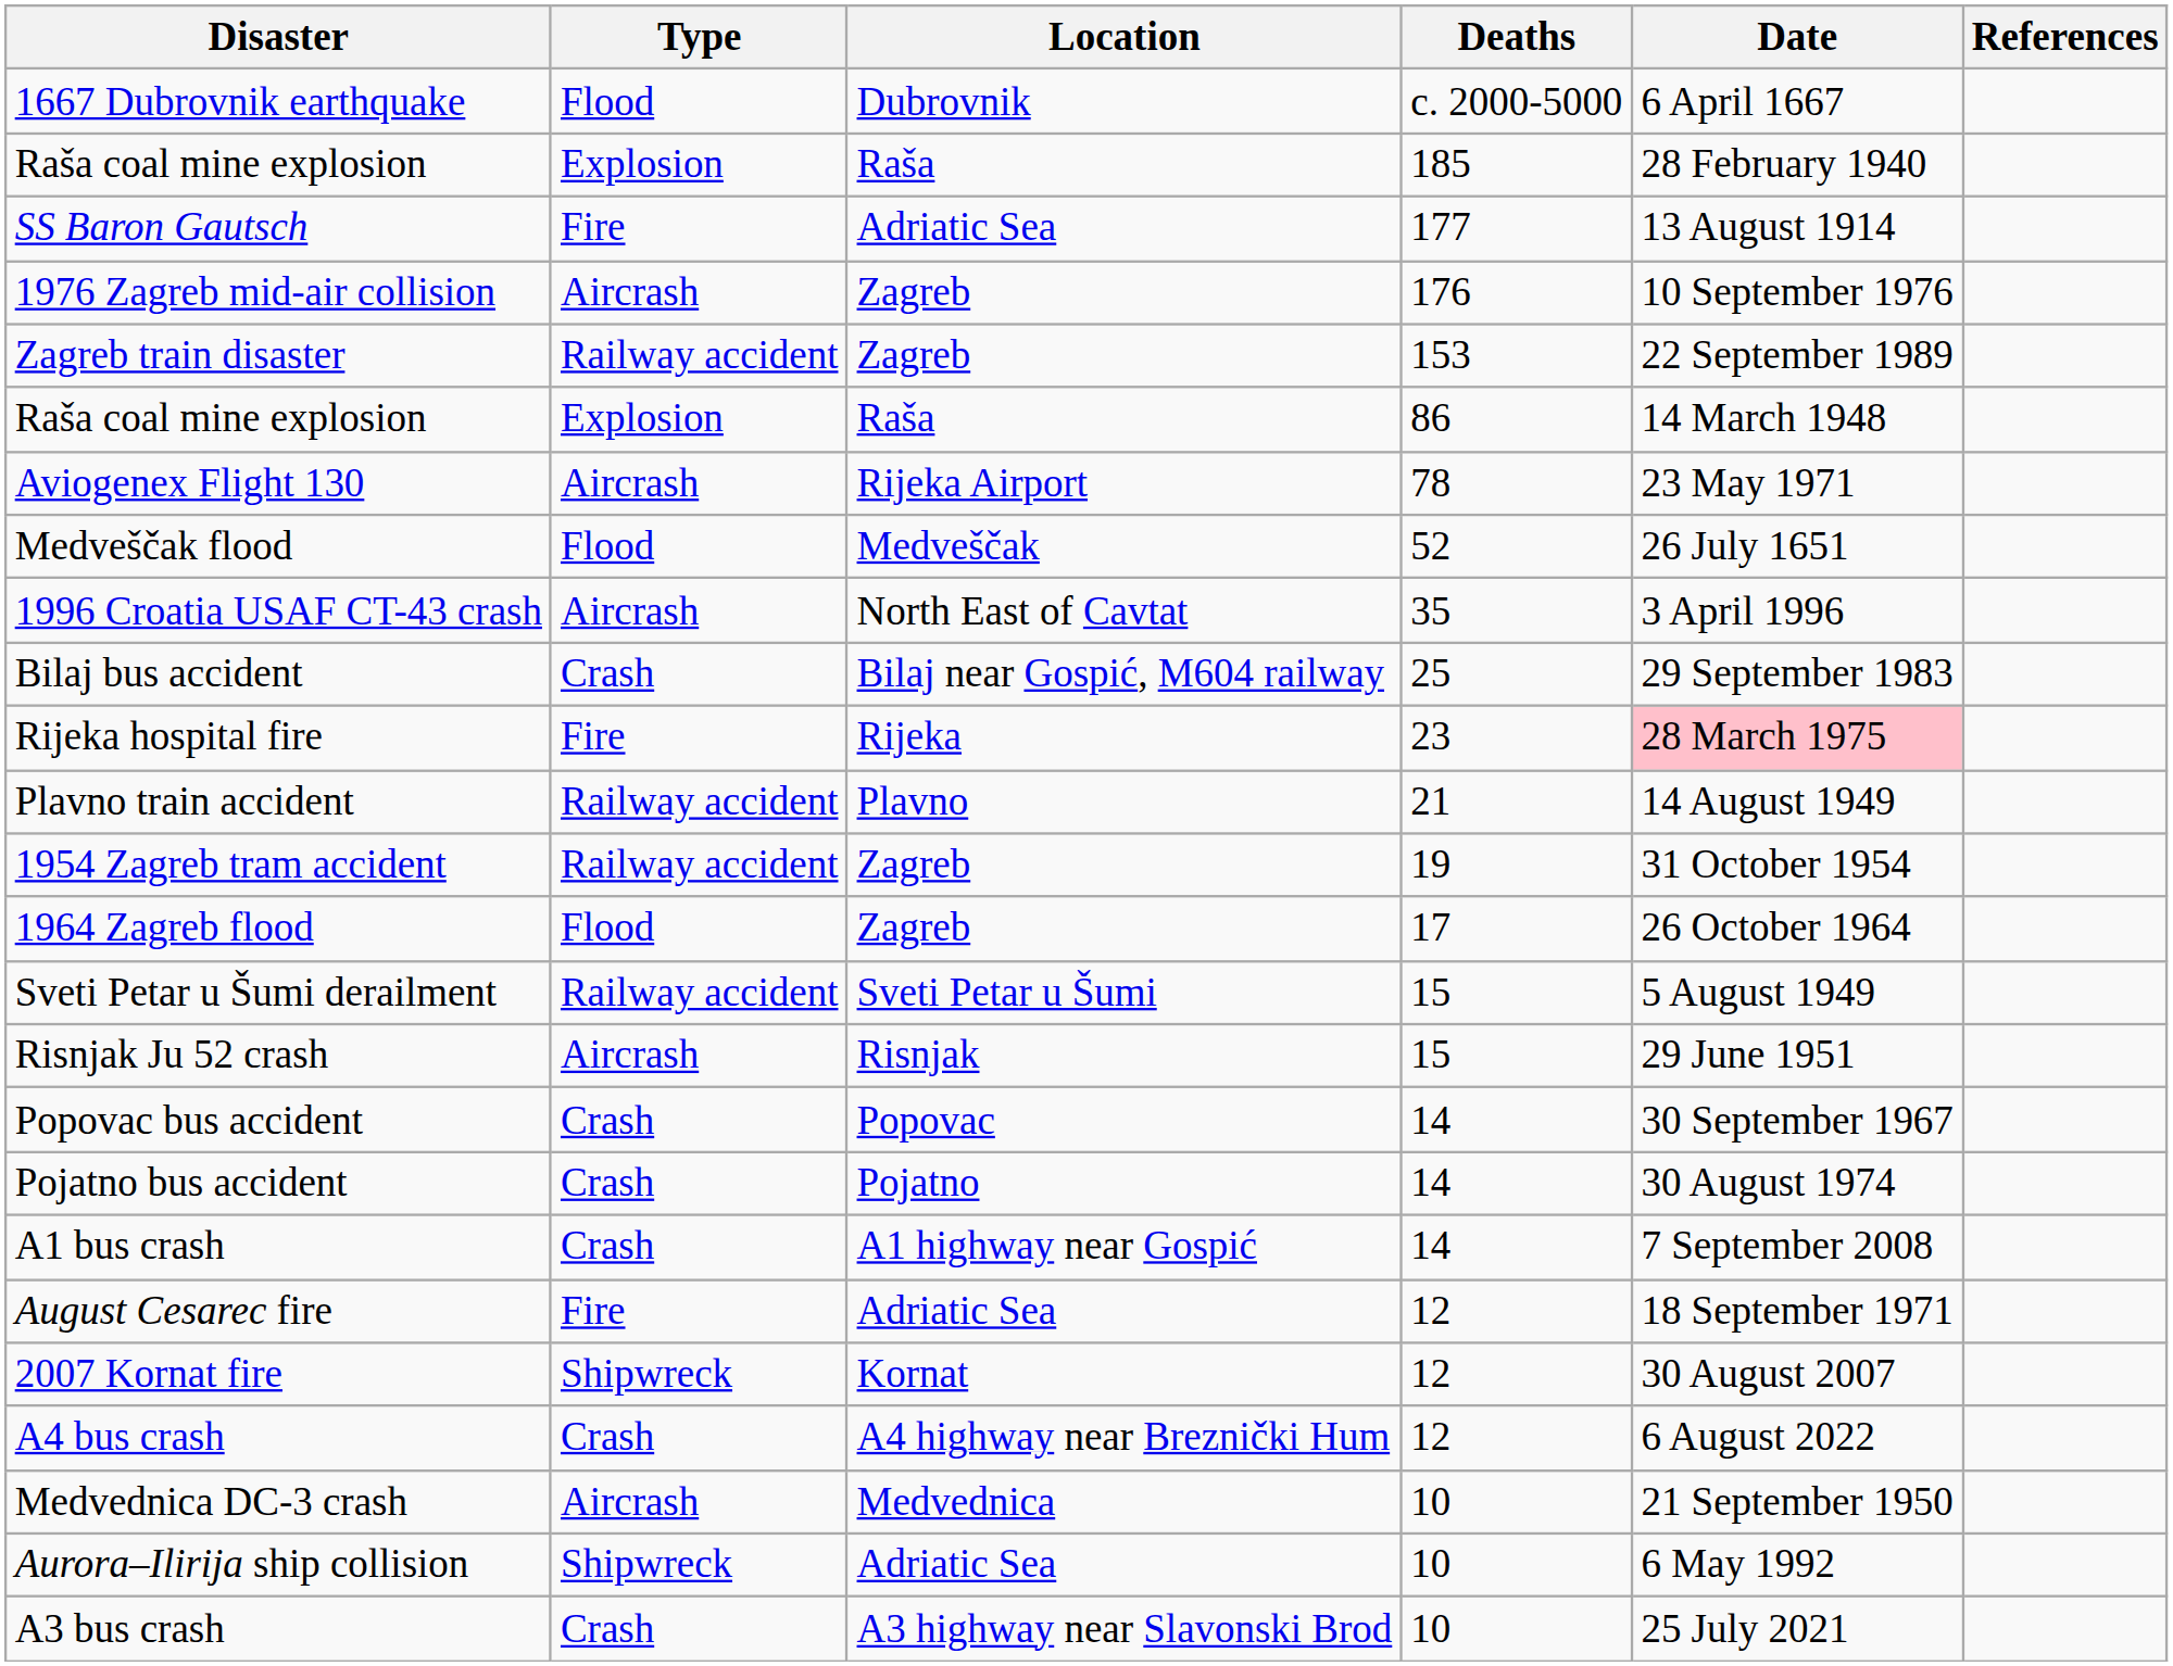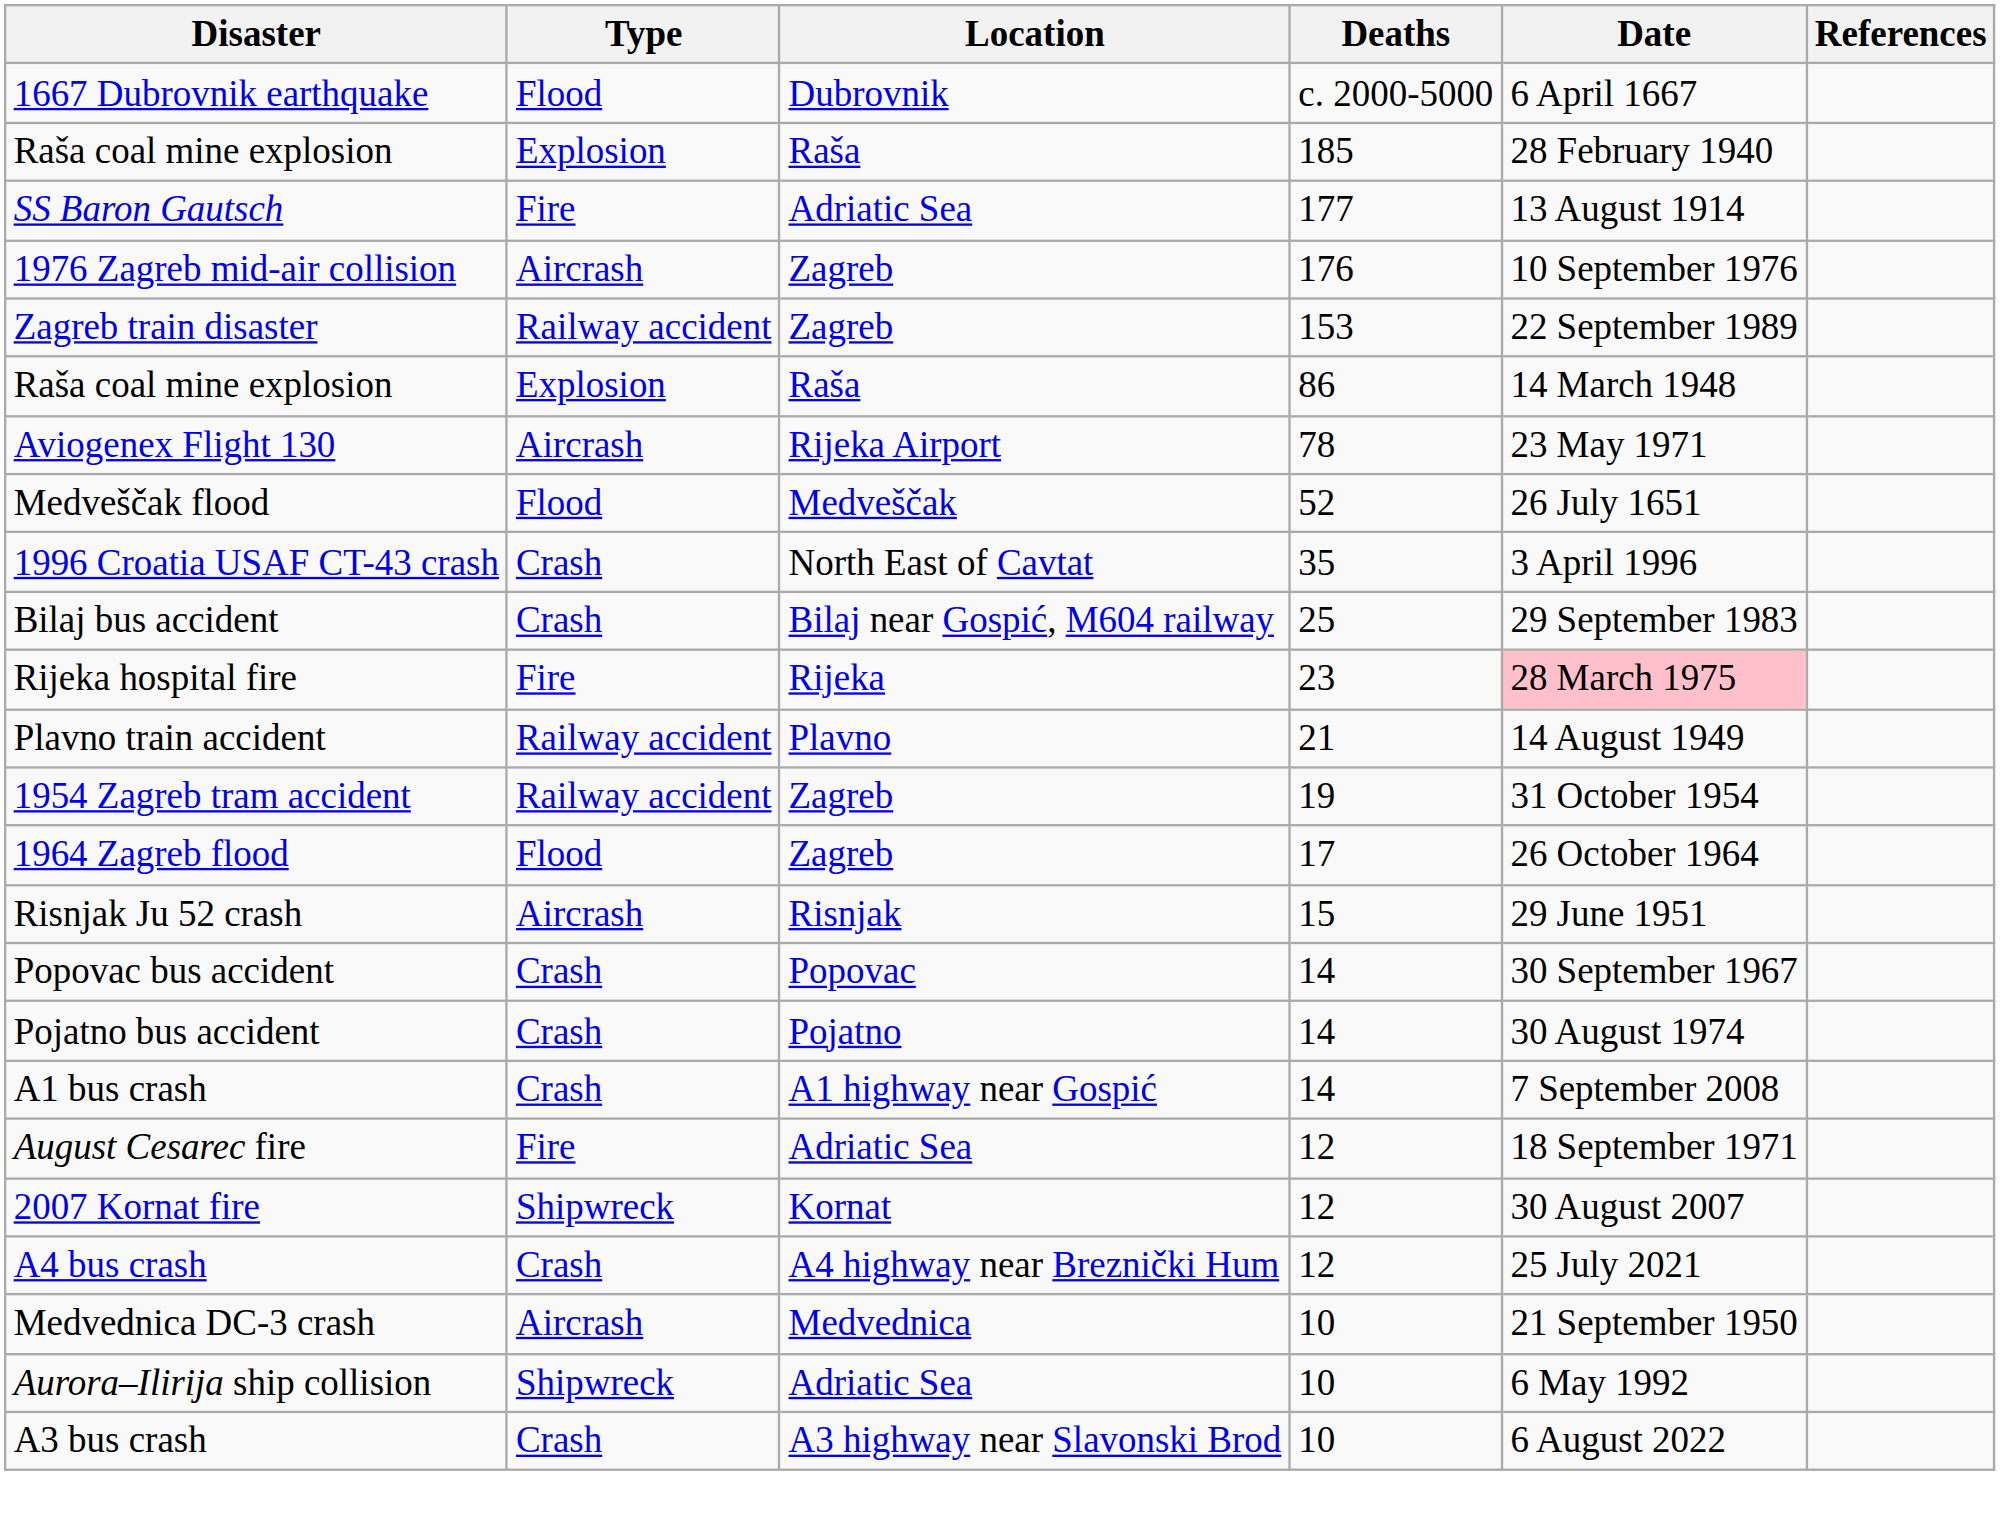1996 Croatia USAF CT-43 crash | Type: Aircrash -> Crash
- row: Sveti Petar u Šumi derailment | Railway accident | Sveti Petar u Šumi | 15 | 5 August 1949
A4 bus crash | Date: 6 August 2022 -> 25 July 2021
A3 bus crash | Date: 25 July 2021 -> 6 August 2022
